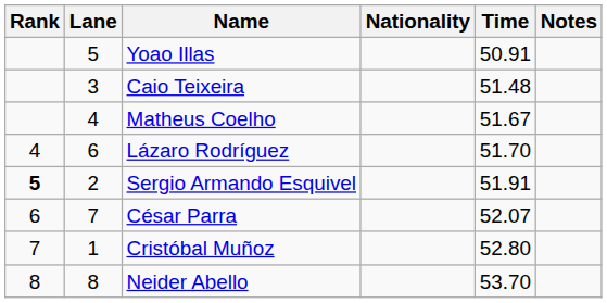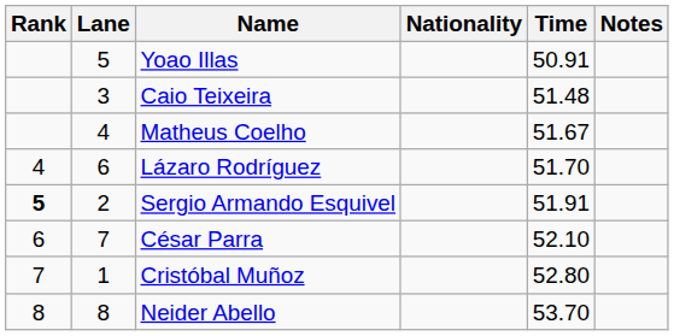César Parra | Time: 52.07 -> 52.10
